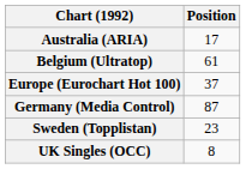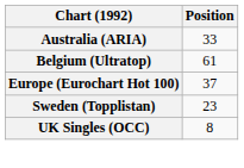Australia (ARIA) | Position: 17 -> 33
- row: Germany (Media Control) | 87
